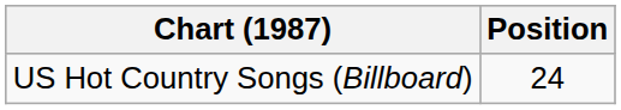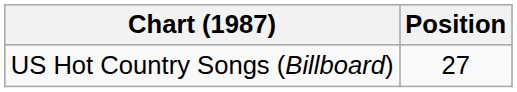US Hot Country Songs (Billboard) | Position: 24 -> 27
